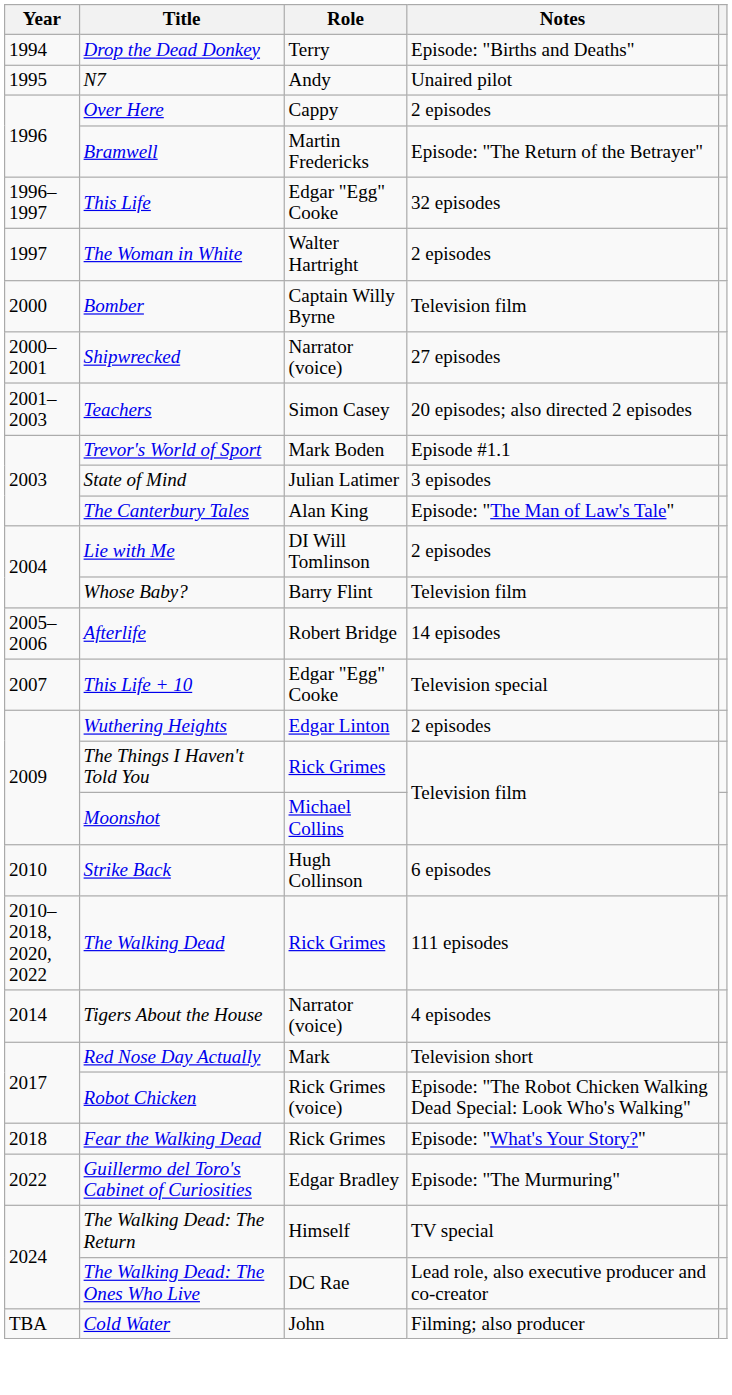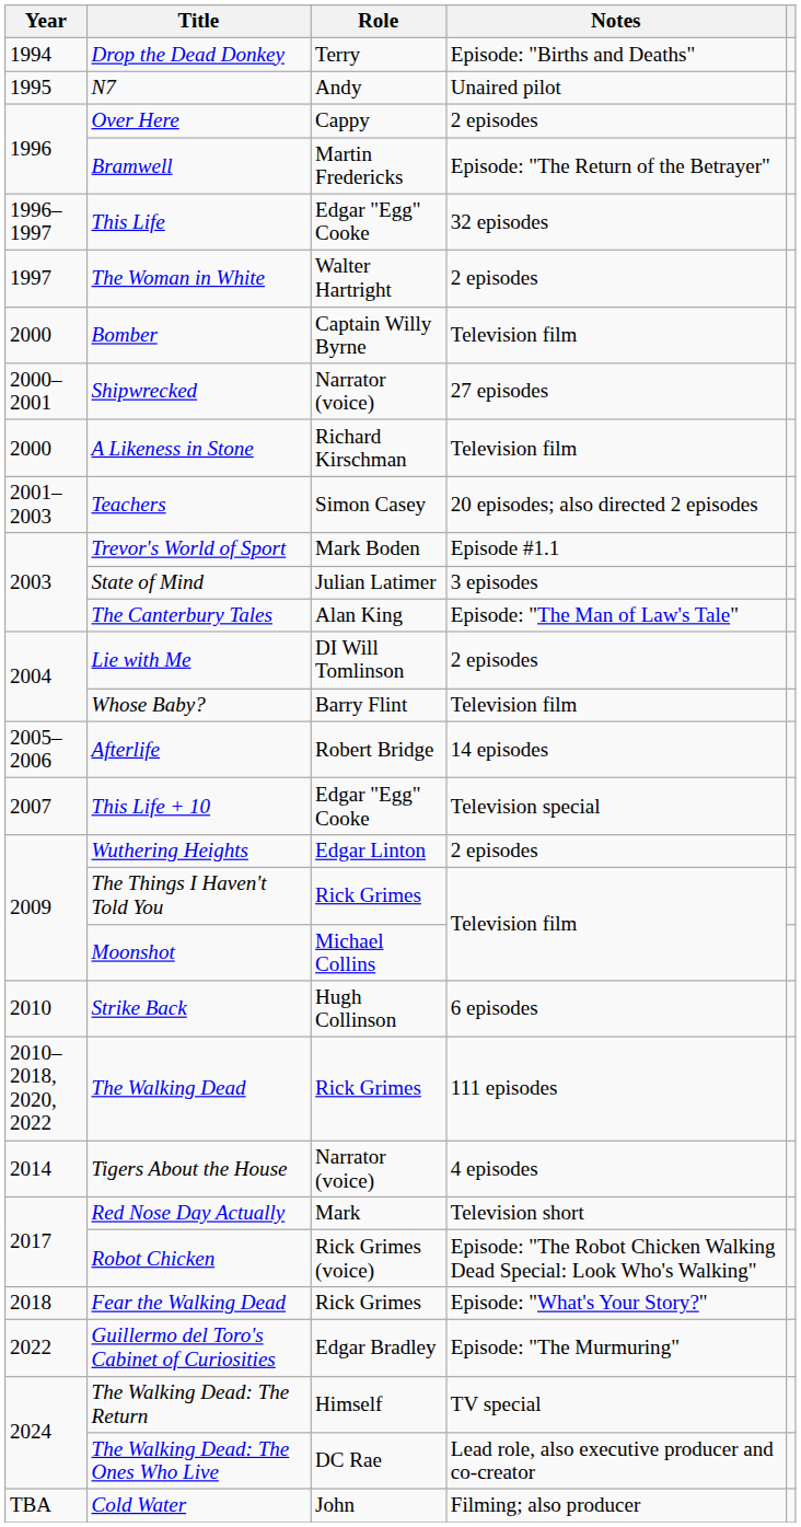+ row: 2000 | A Likeness in Stone | Richard Kirschman | Television film
